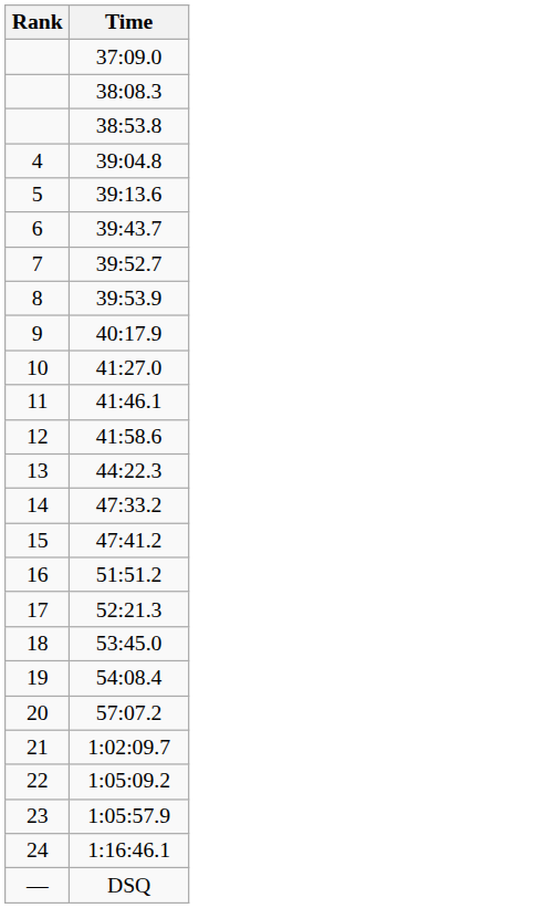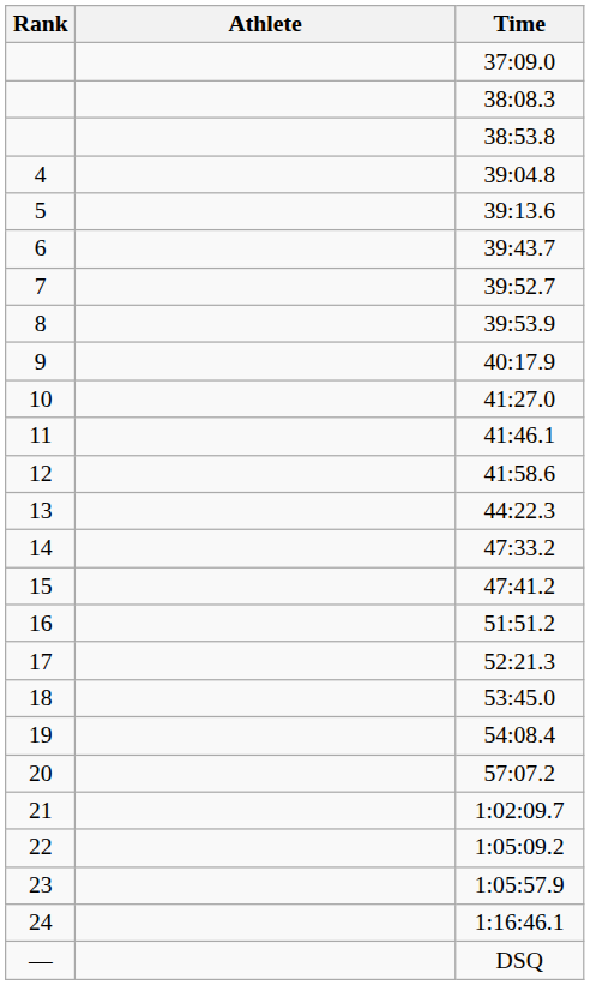+ column: Athlete
